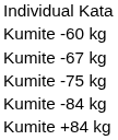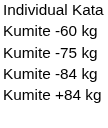- row: Kumite -67 kg
